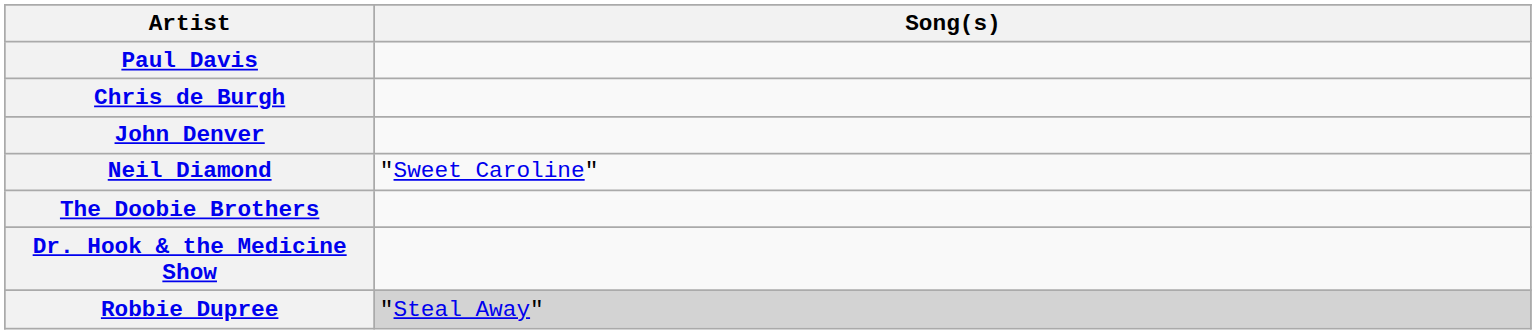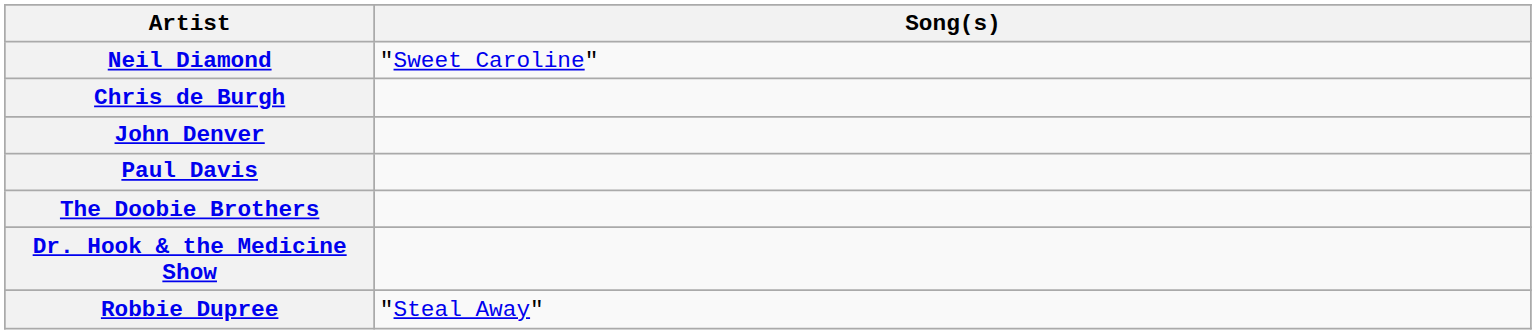rows swapped: Paul Davis <-> Neil Diamond
Robbie Dupree | Song(s): lightgrey background -> no background
